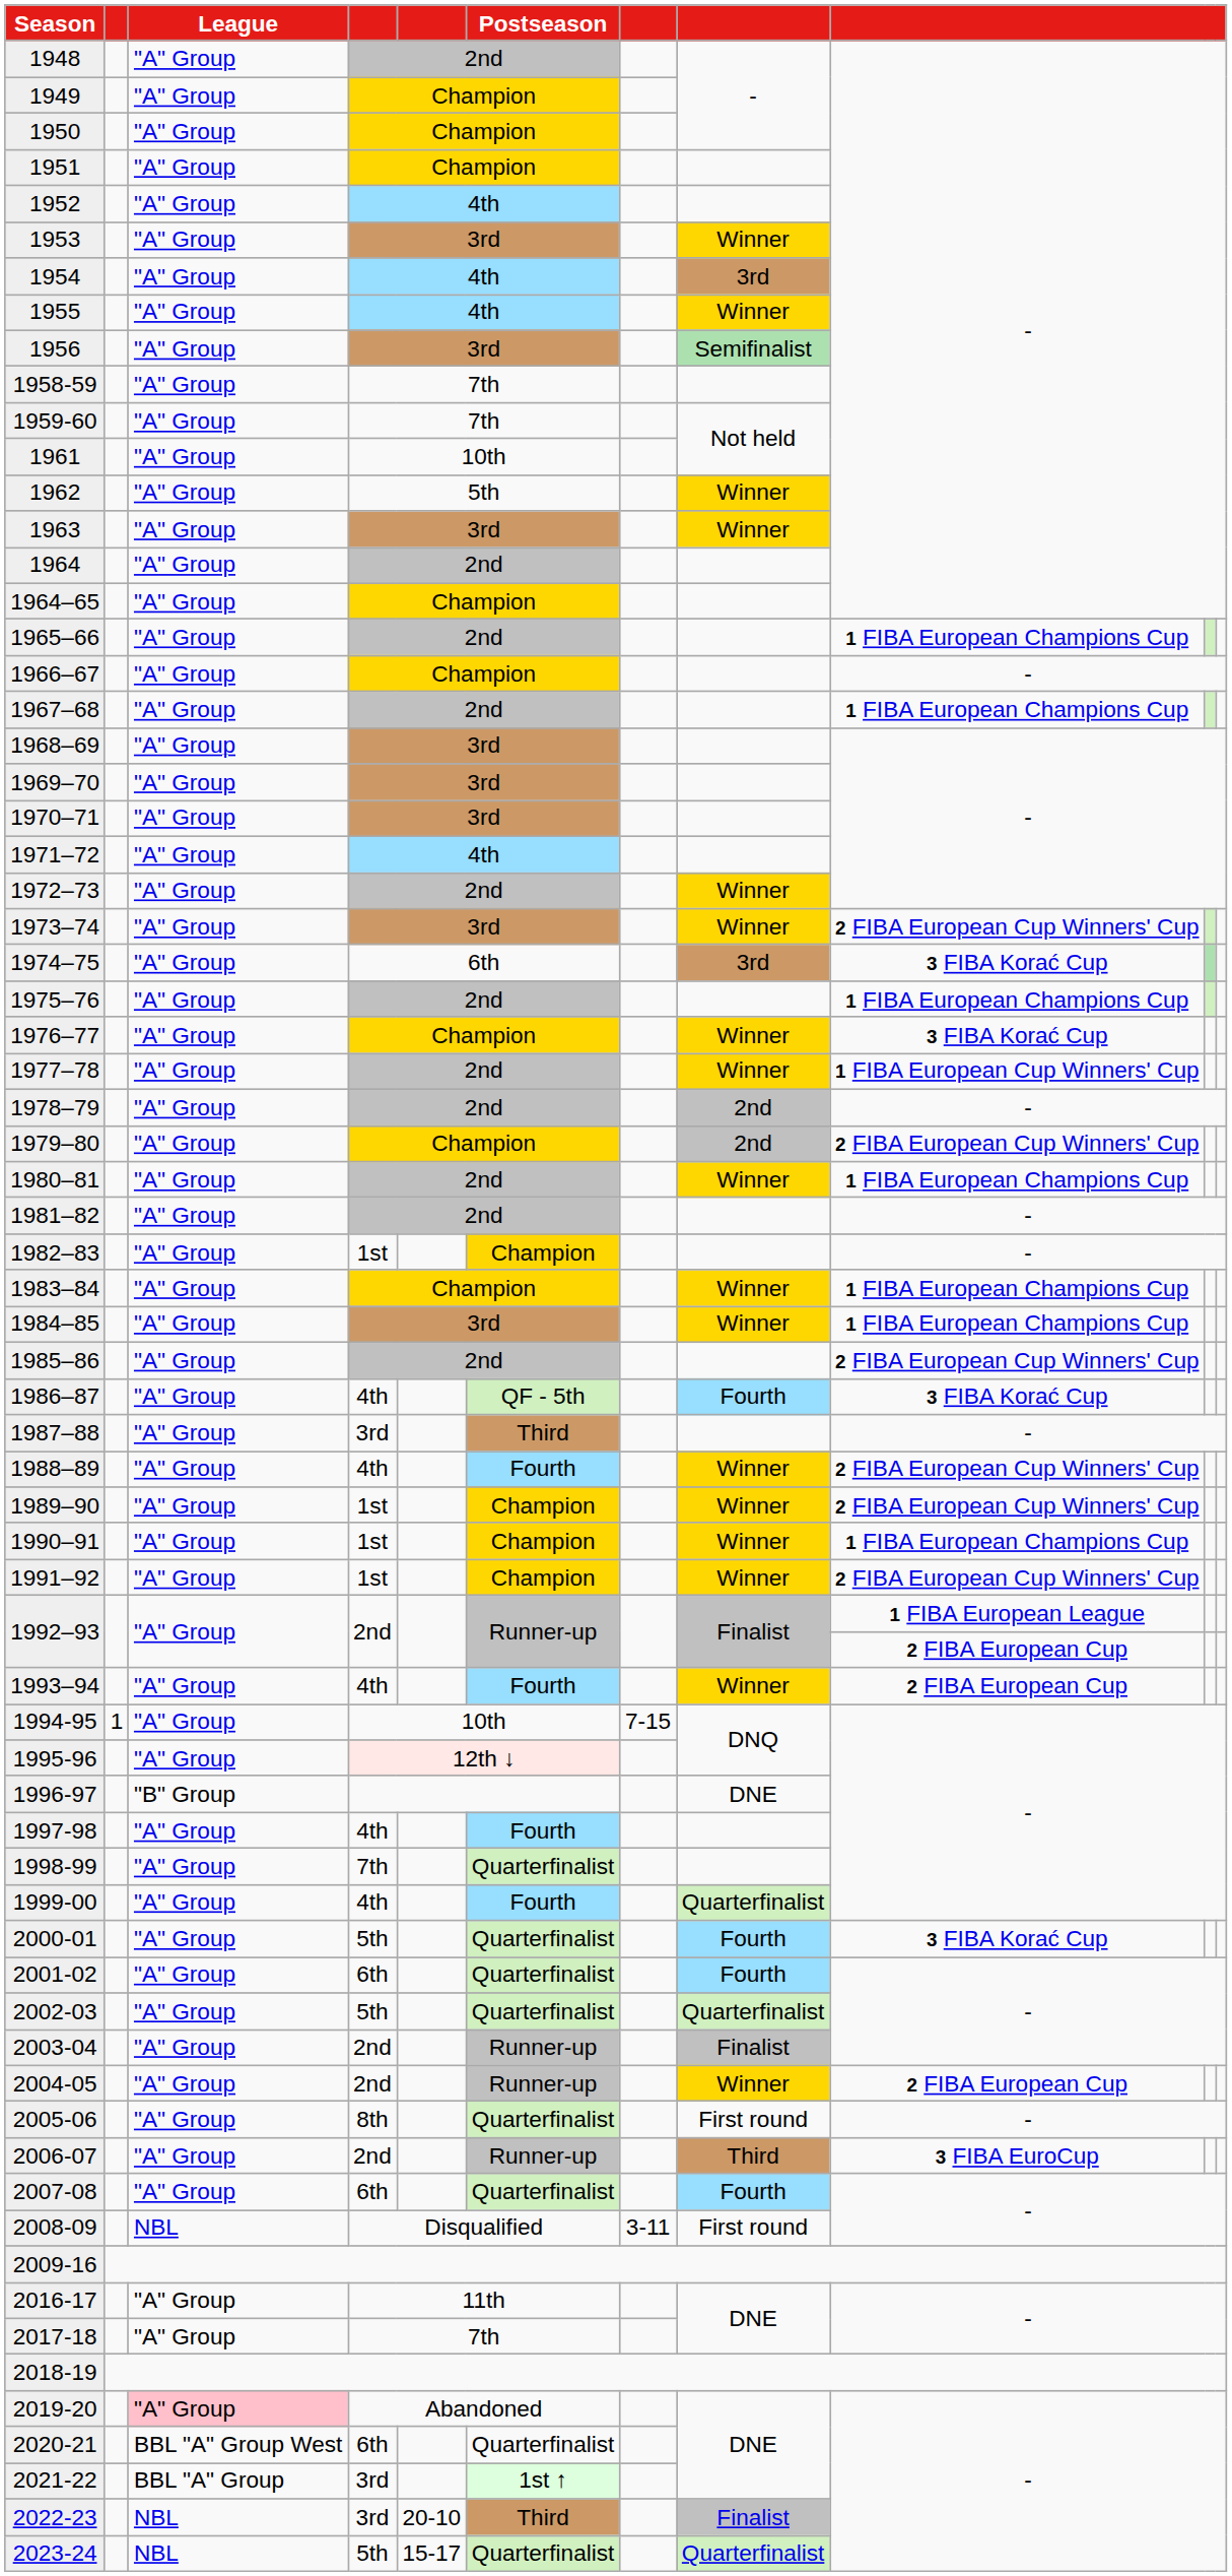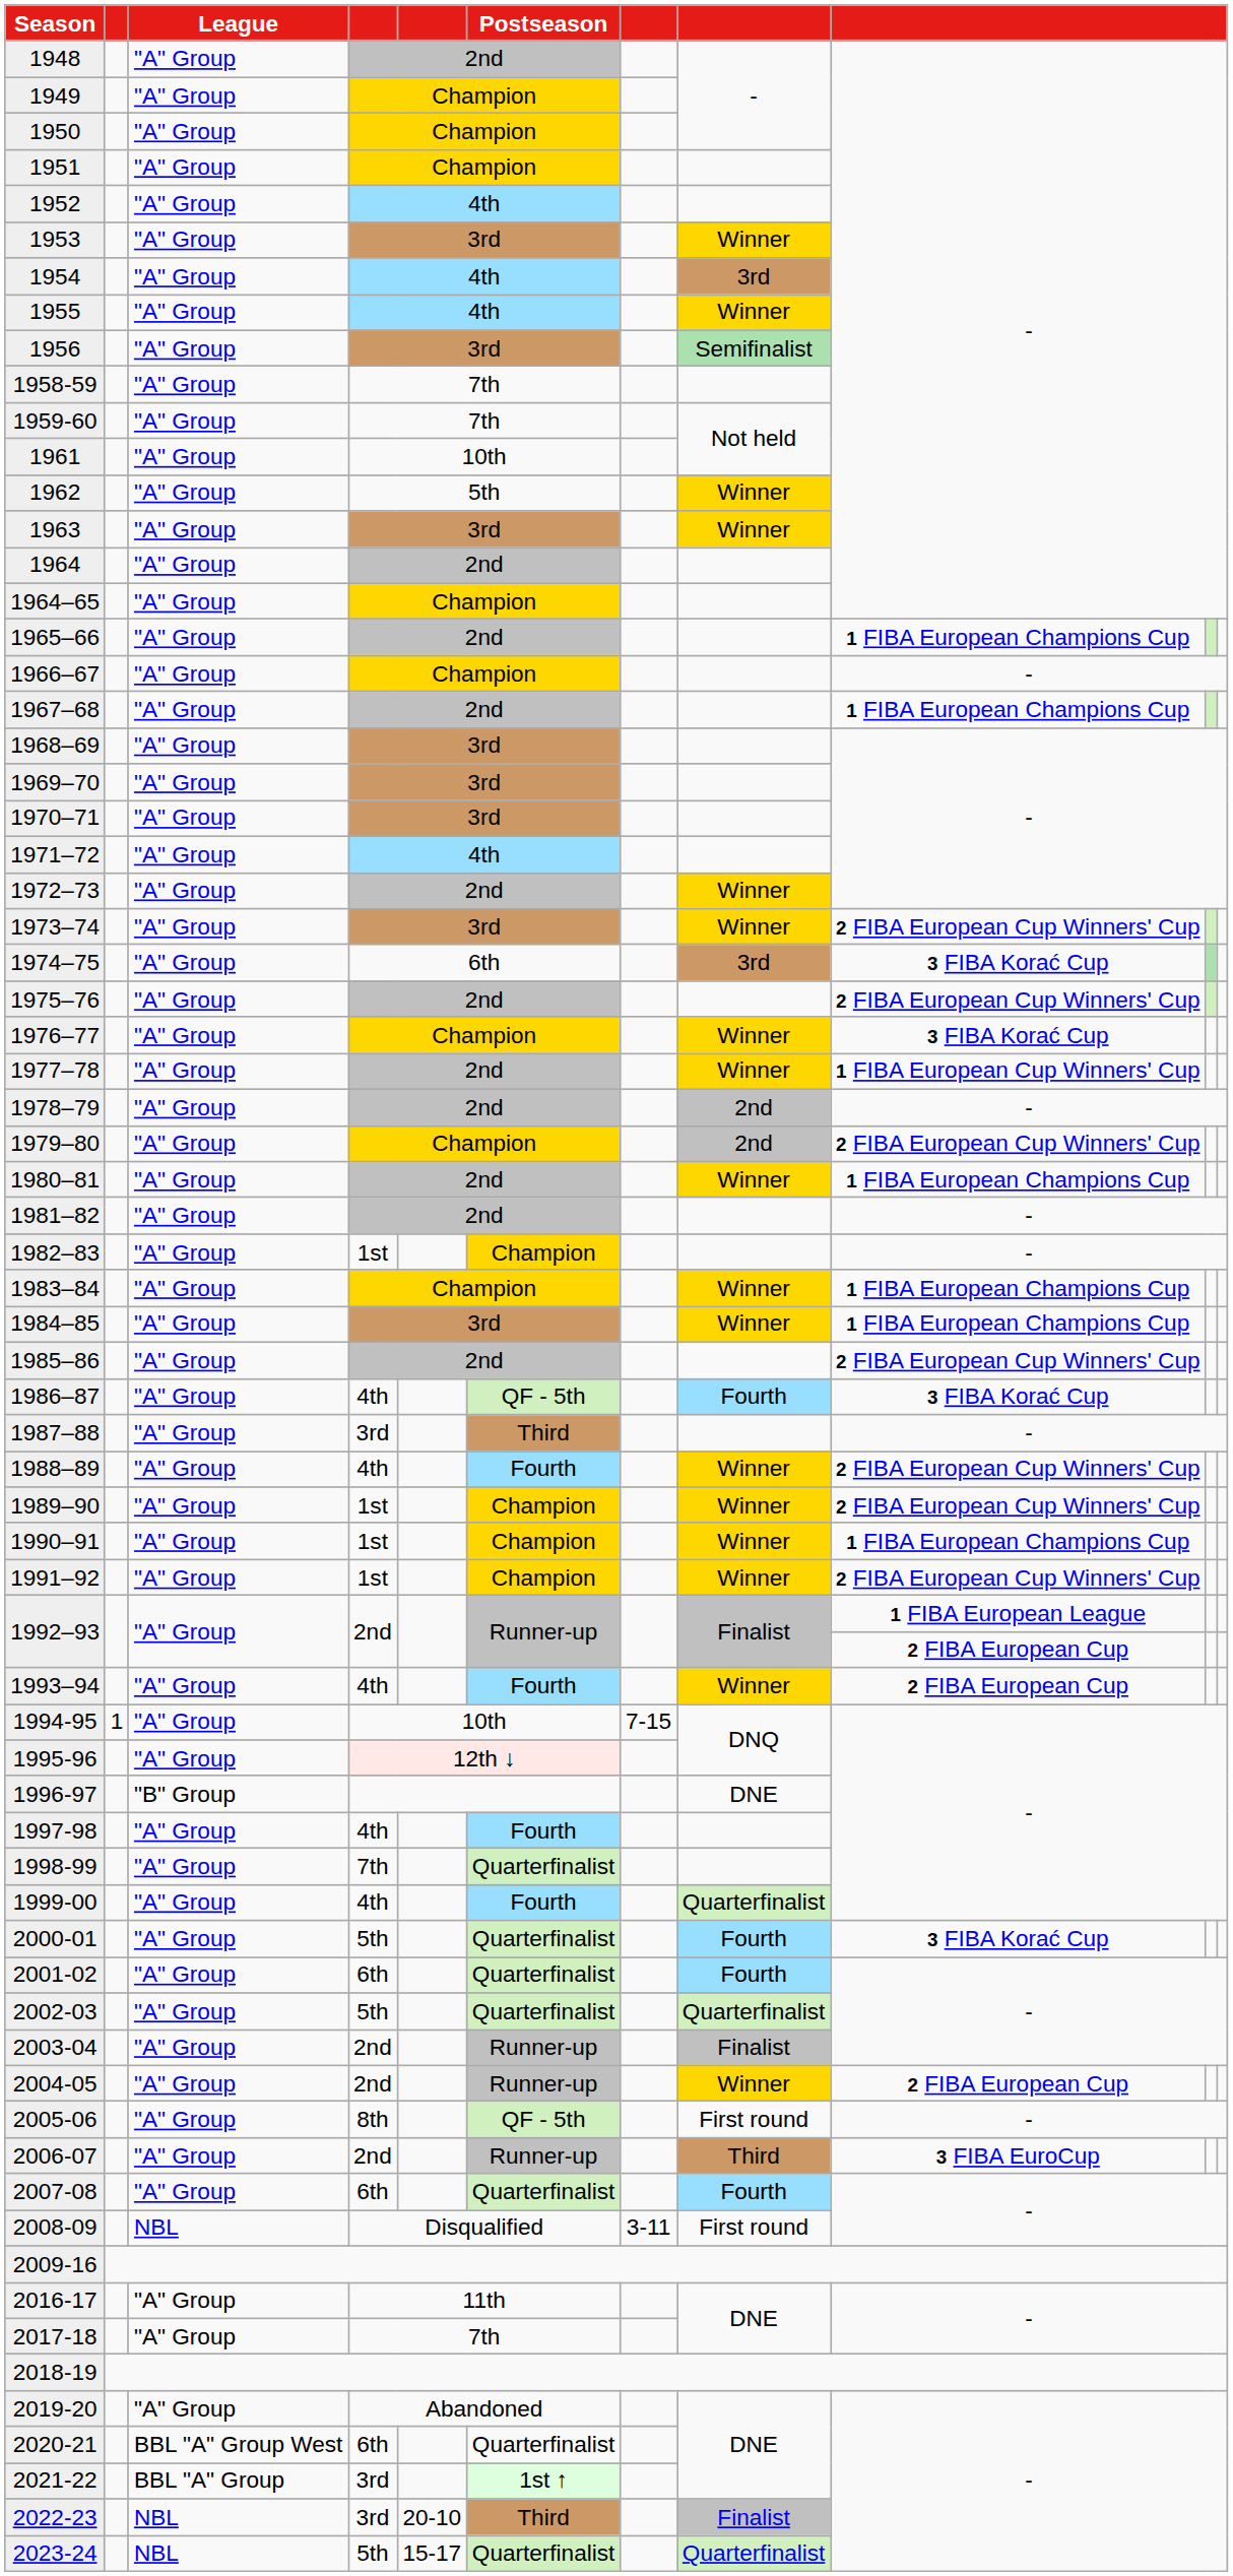1975–76 | column 9: 1 FIBA European Champions Cup -> 2 FIBA European Cup Winners' Cup
2005-06 | Postseason: Quarterfinalist -> QF - 5th
2019-20 | League: pink background -> no background
